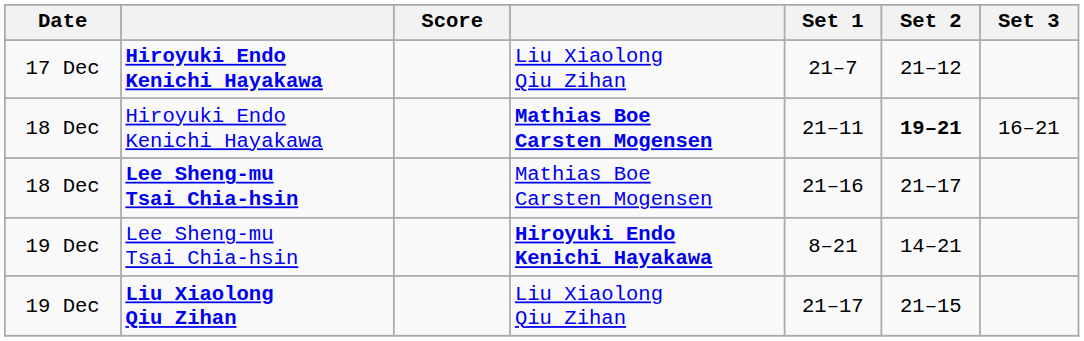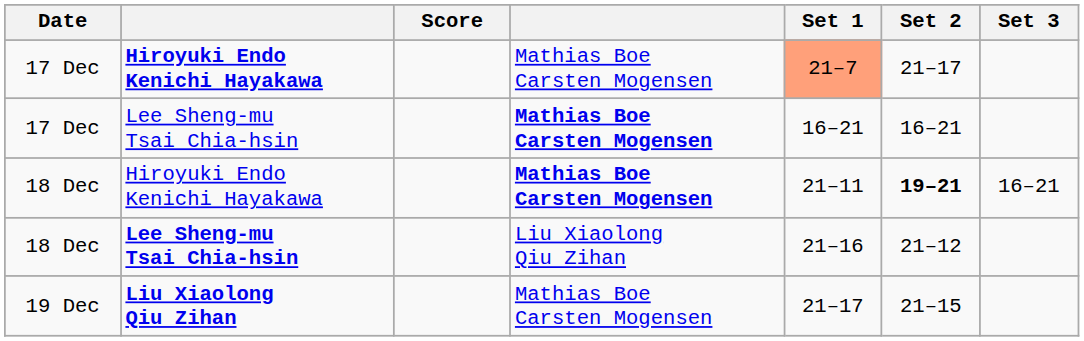17 Dec / Hiroyuki Endo Kenichi Hayakawa | column 4: Liu Xiaolong Qiu Zihan -> Mathias Boe Carsten Mogensen
17 Dec / Hiroyuki Endo Kenichi Hayakawa | Set 1: no background -> lightsalmon background
17 Dec / Hiroyuki Endo Kenichi Hayakawa | Set 2: 21–12 -> 21–17
+ row: 17 Dec | Lee Sheng-mu Tsai Chia-hsin | Mathias Boe Carsten Mogensen | 16–21 | 16–21
18 Dec / Lee Sheng-mu Tsai Chia-hsin | column 4: Mathias Boe Carsten Mogensen -> Liu Xiaolong Qiu Zihan
18 Dec / Lee Sheng-mu Tsai Chia-hsin | Set 2: 21–17 -> 21–12
- row: 19 Dec | Lee Sheng-mu Tsai Chia-hsin | Hiroyuki Endo Kenichi Hayakawa | 8–21 | 14–21
19 Dec / Liu Xiaolong Qiu Zihan | column 4: Liu Xiaolong Qiu Zihan -> Mathias Boe Carsten Mogensen
